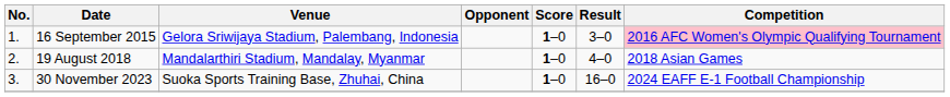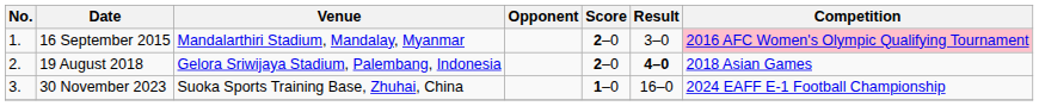16 September 2015 | Venue: Gelora Sriwijaya Stadium, Palembang, Indonesia -> Mandalarthiri Stadium, Mandalay, Myanmar
16 September 2015 | Score: 1–0 -> 2–0
19 August 2018 | Venue: Mandalarthiri Stadium, Mandalay, Myanmar -> Gelora Sriwijaya Stadium, Palembang, Indonesia
19 August 2018 | Score: 1–0 -> 2–0
19 August 2018 | Result: normal -> bold
